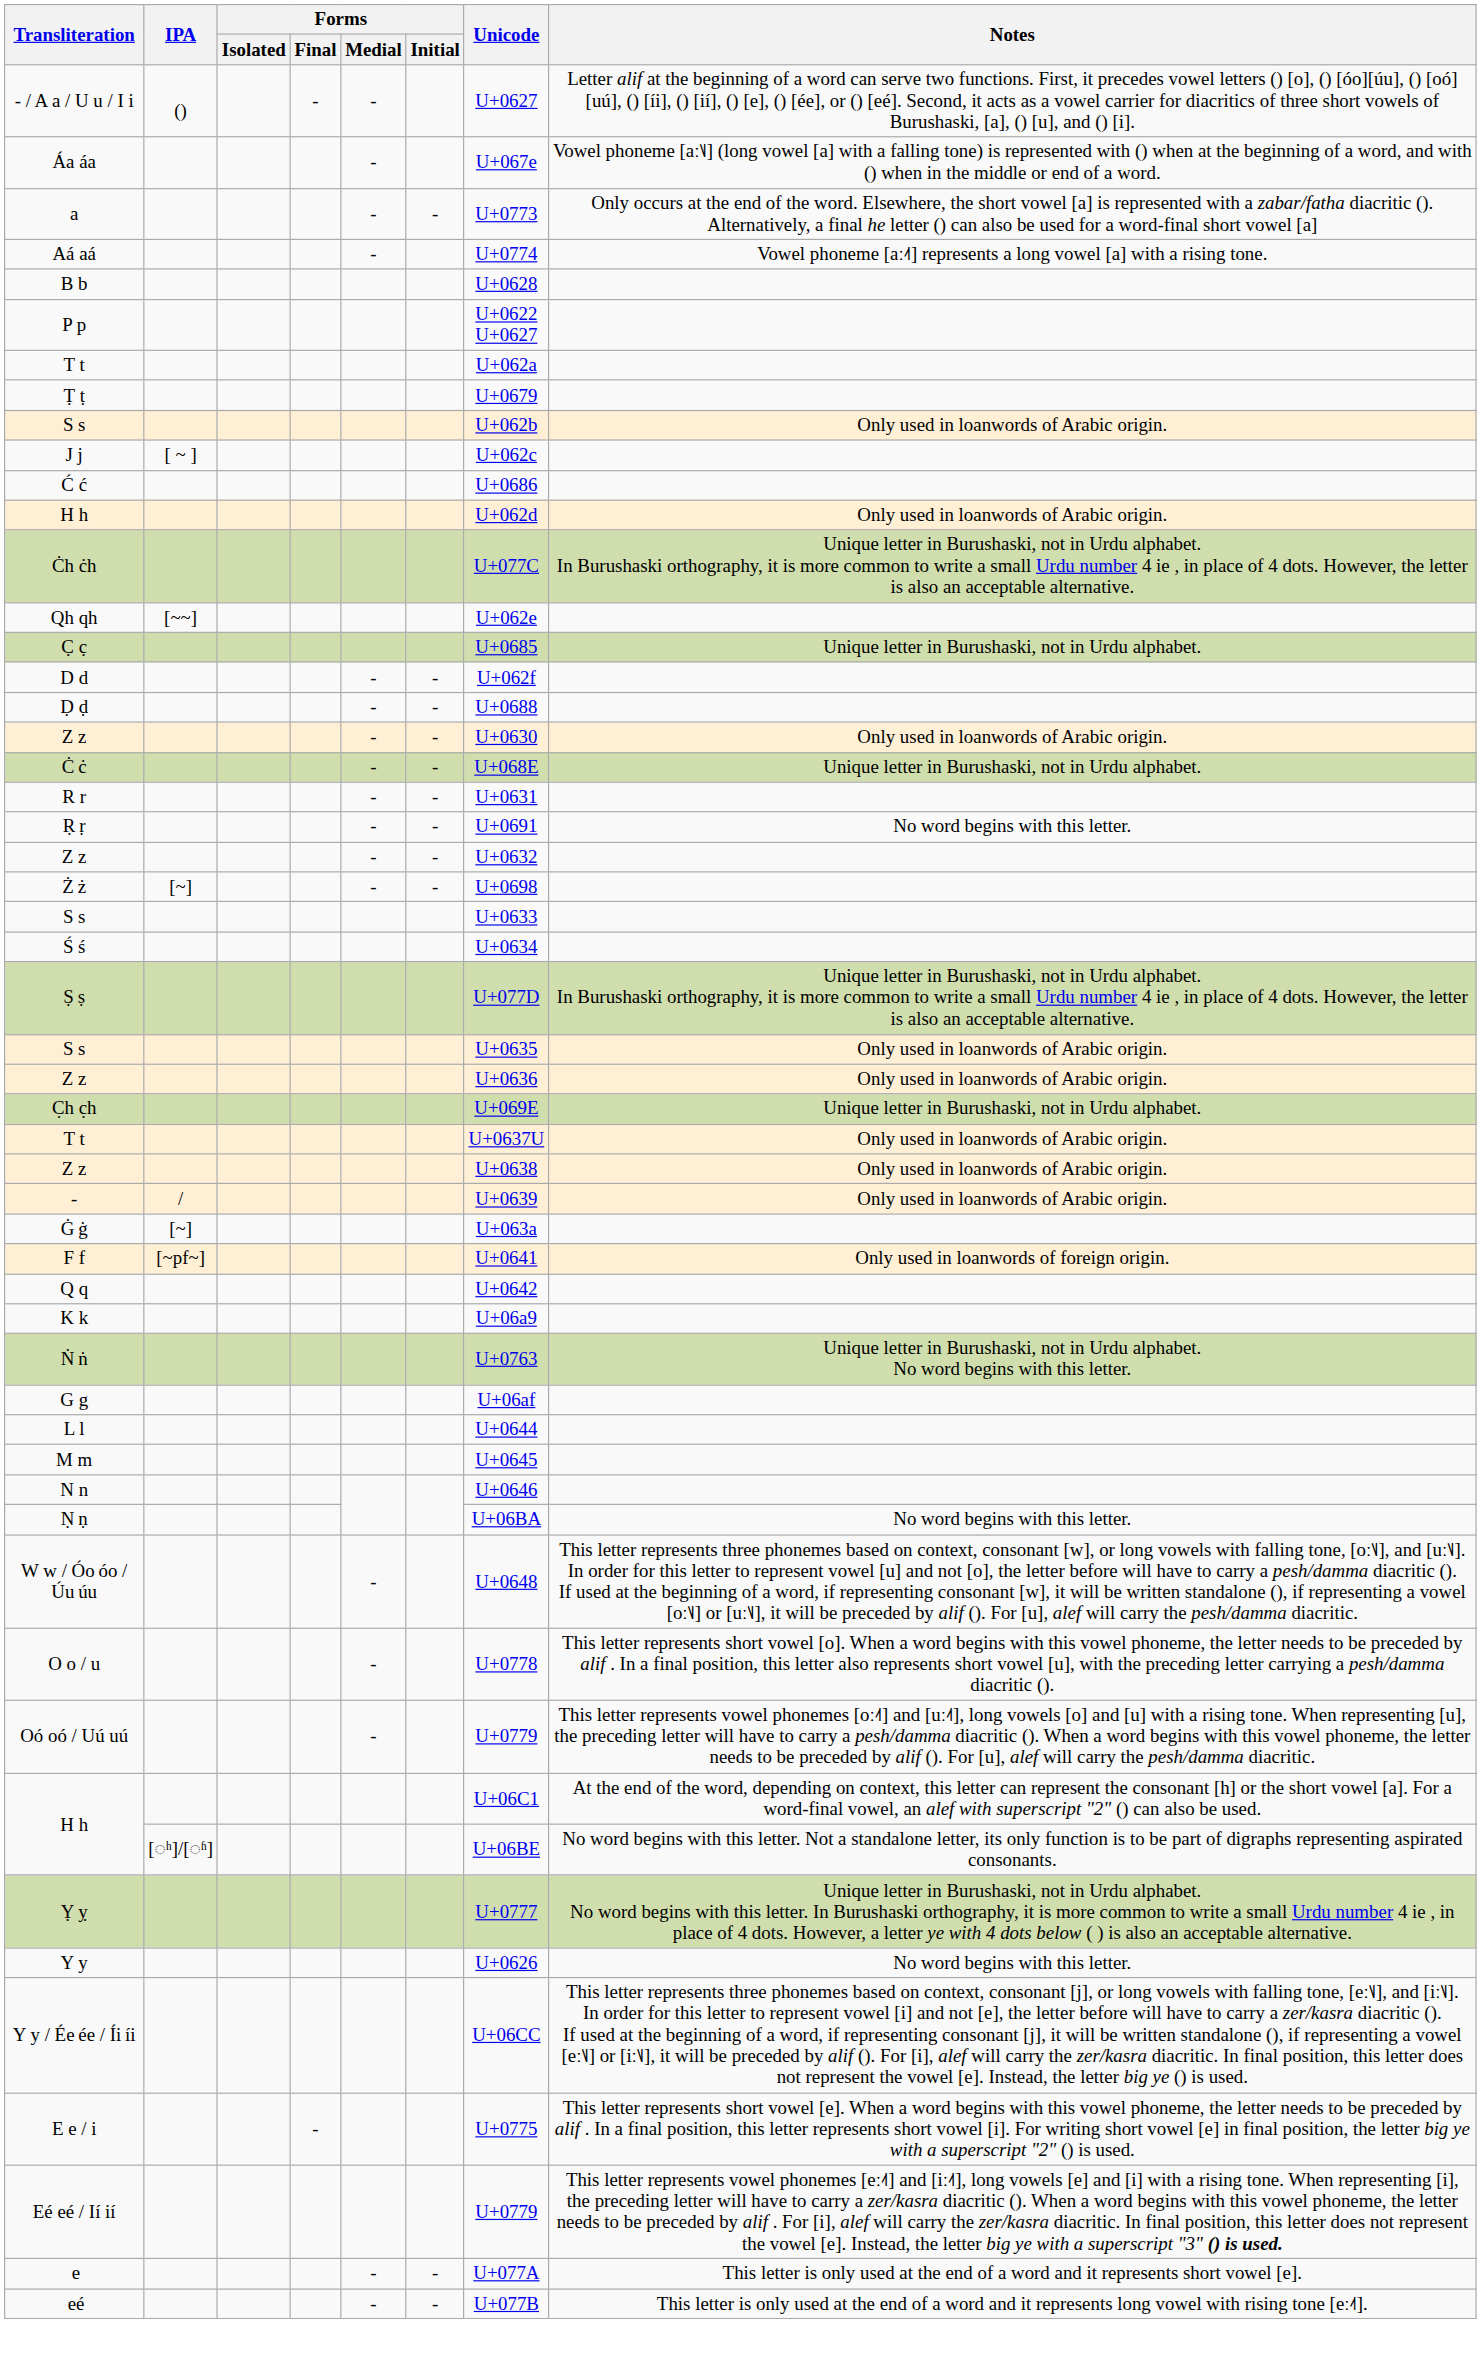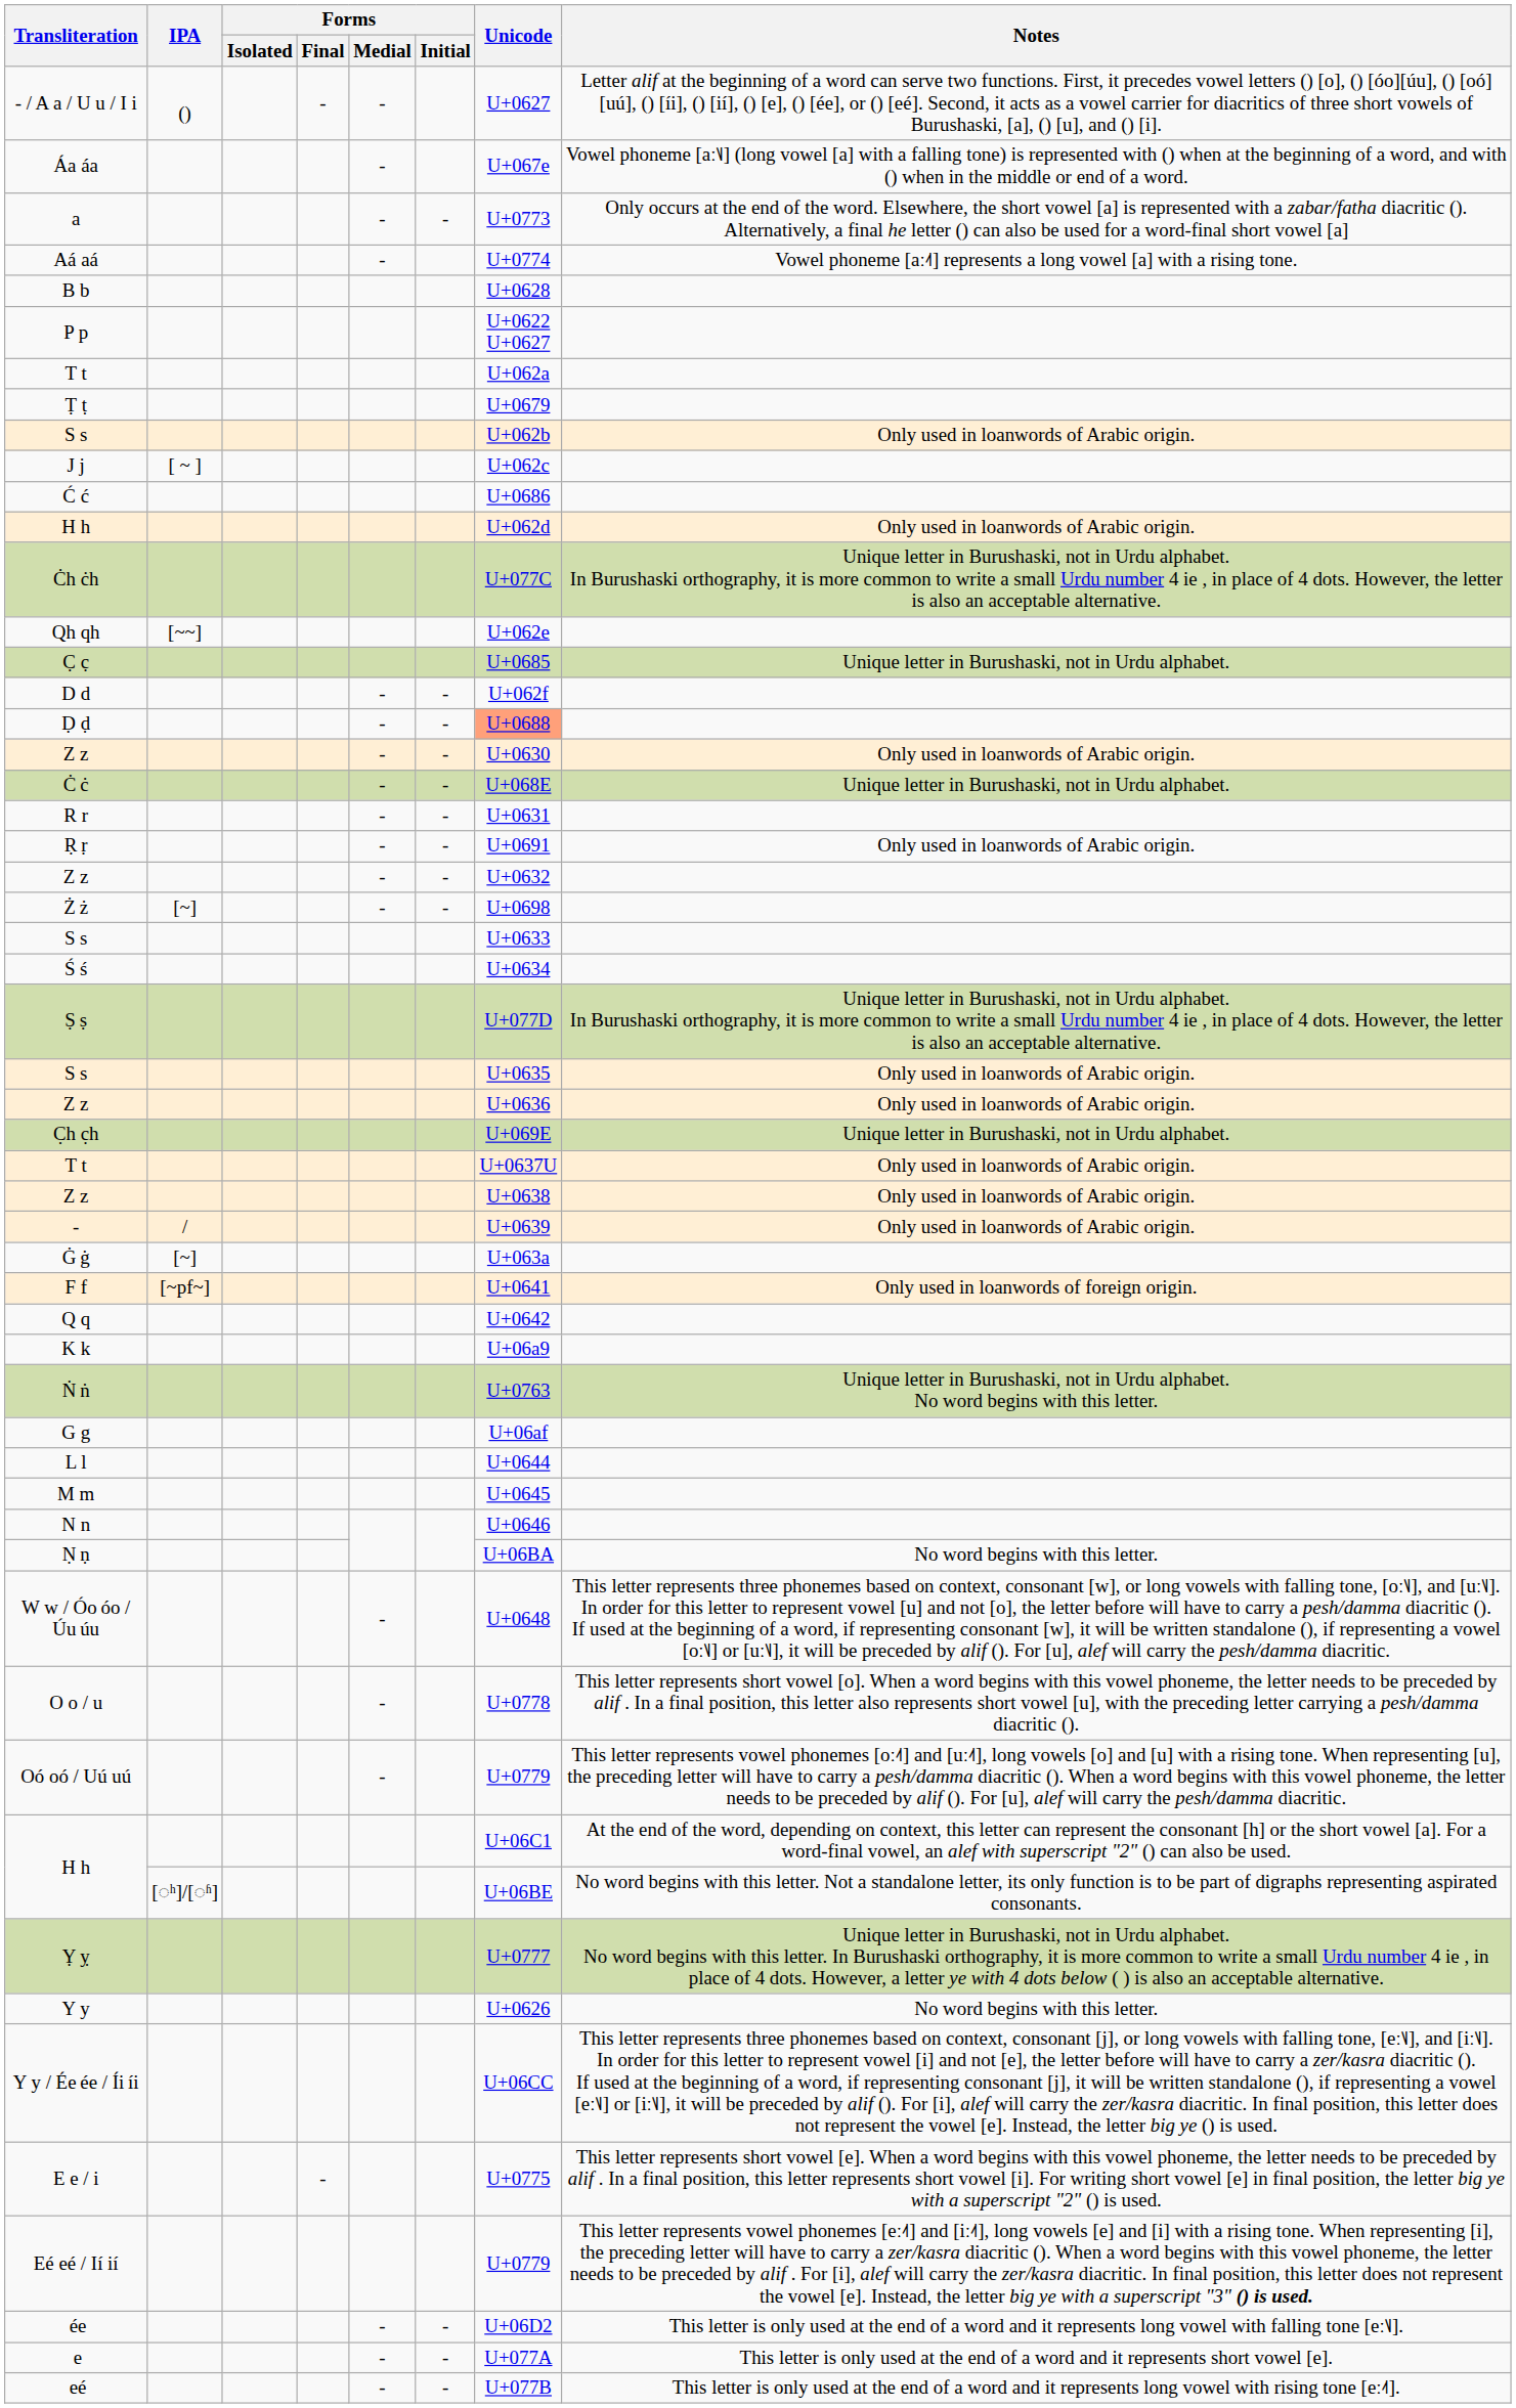Ḍ ḍ | Unicode: no background -> lightsalmon background
Ṛ ṛ | Notes: No word begins with this letter. -> Only used in loanwords of Arabic origin.
+ row: ée | - | - | U+06D2 | This letter is only used at the end of a word and it represents long vowel with falling tone [eː˥˩].
